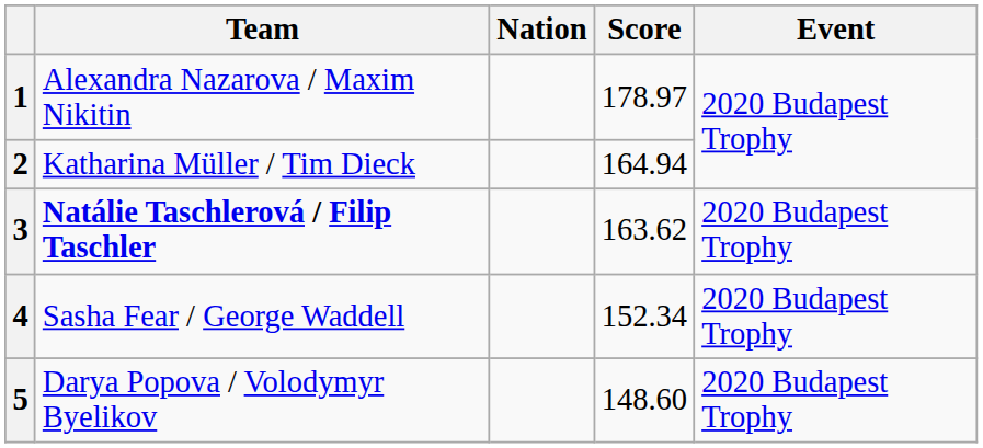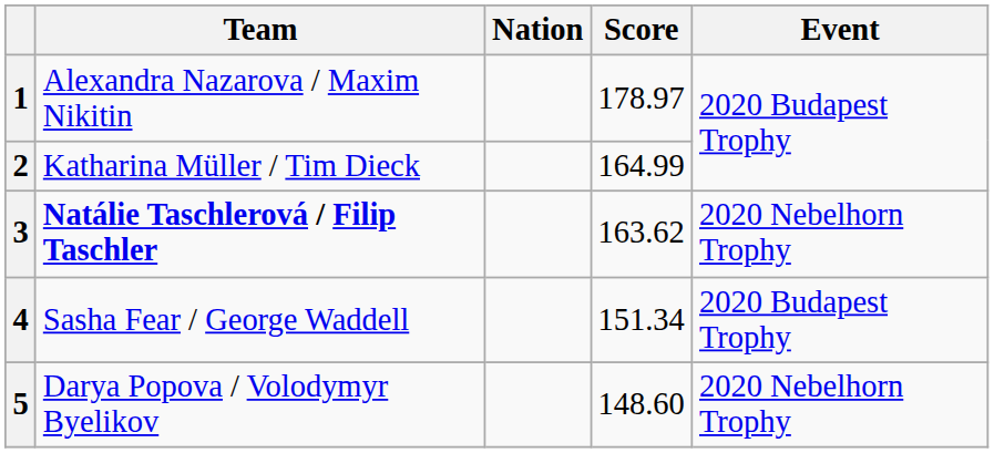2 | Score: 164.94 -> 164.99
3 | Event: 2020 Budapest Trophy -> 2020 Nebelhorn Trophy
4 | Score: 152.34 -> 151.34
5 | Event: 2020 Budapest Trophy -> 2020 Nebelhorn Trophy
